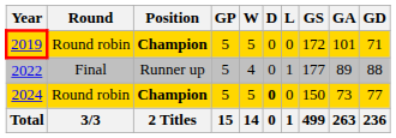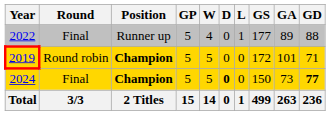rows swapped: 2019 <-> 2022
2024 | Round: Round robin -> Final
2024 | GD: normal -> bold
